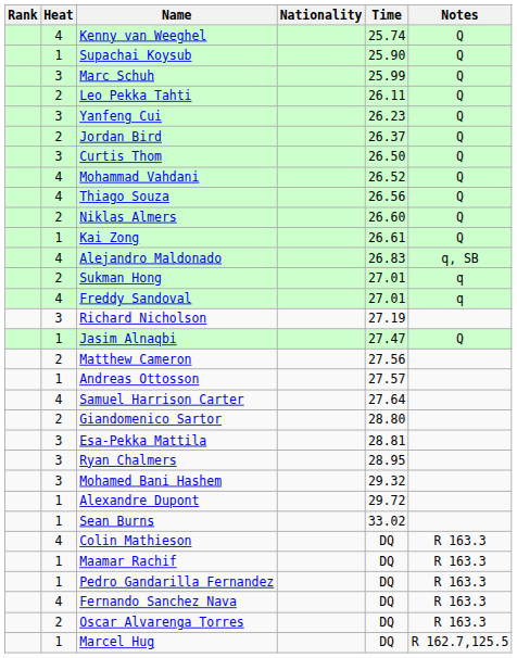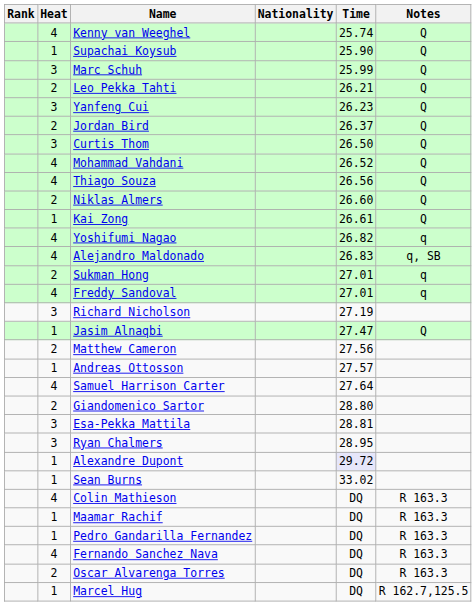Leo Pekka Tahti | Time: 26.11 -> 26.21
+ row: 4 | Yoshifumi Nagao | 26.82 | q
- row: 3 | Mohamed Bani Hashem | 29.32
Alexandre Dupont | Time: no background -> lavender background
